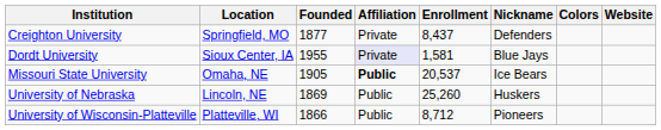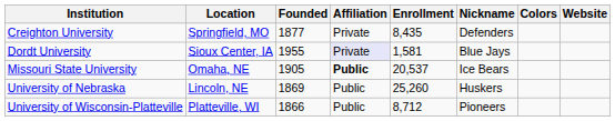Creighton University | Enrollment: 8,437 -> 8,435
